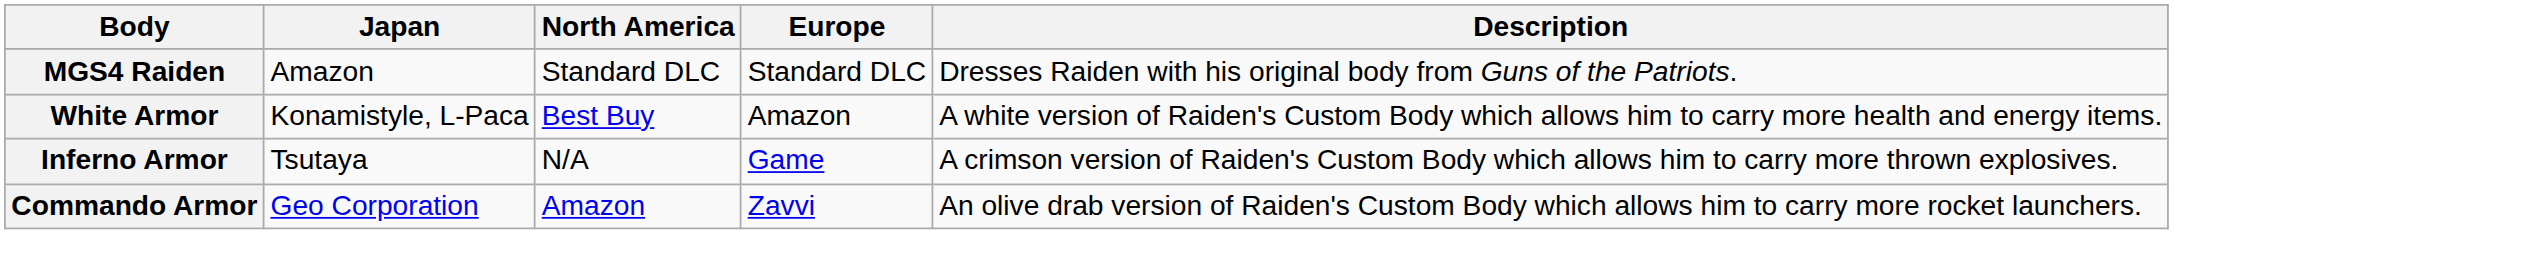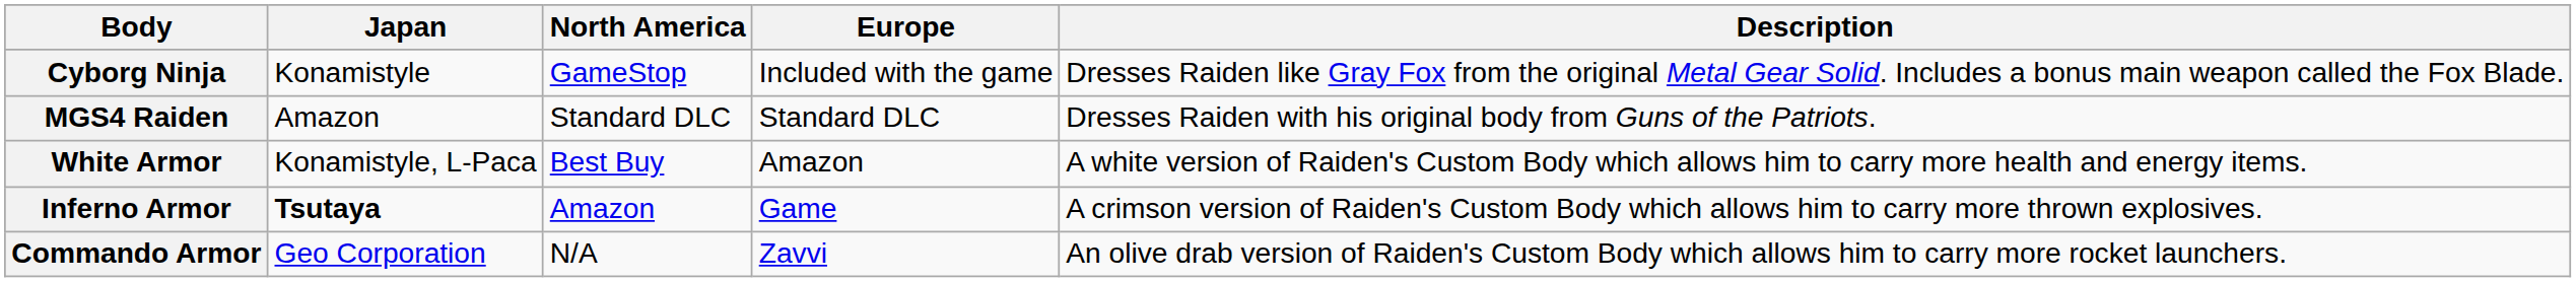+ row: Cyborg Ninja | Konamistyle | GameStop | Included with the game | Dresses Raiden like Gray Fox from the original Metal Gear Solid. Includes a bonus main weapon called the Fox Blade.
Inferno Armor | Japan: normal -> bold
Inferno Armor | North America: N/A -> Amazon
Commando Armor | North America: Amazon -> N/A
